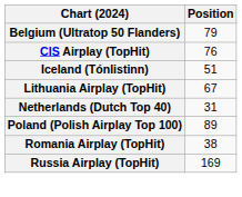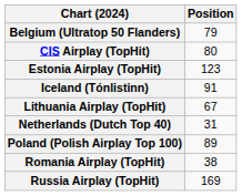CIS Airplay (TopHit) | Position: 76 -> 80
+ row: Estonia Airplay (TopHit) | 123
Iceland (Tónlistinn) | Position: 51 -> 91
